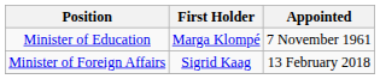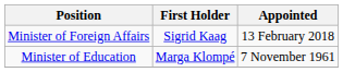rows swapped: Minister of Education <-> Minister of Foreign Affairs
